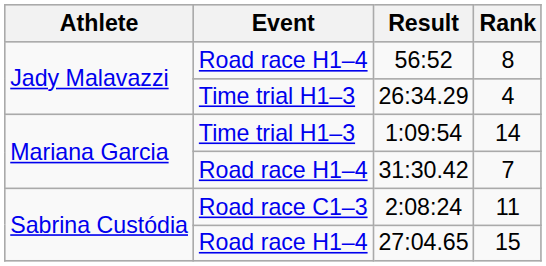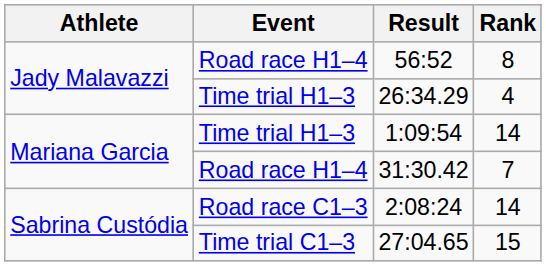2:08:24 | Rank: 11 -> 14
27:04.65 | Event: Road race H1–4 -> Time trial C1–3
